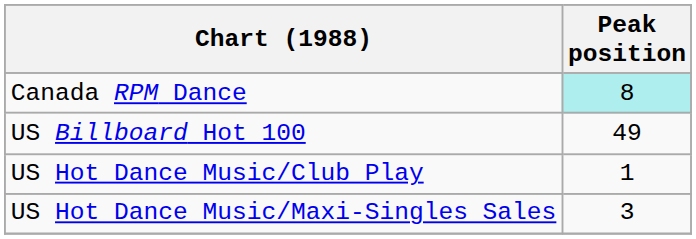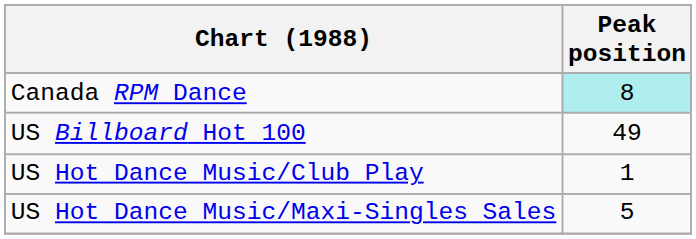US Hot Dance Music/Maxi-Singles Sales | Peak position: 3 -> 5
